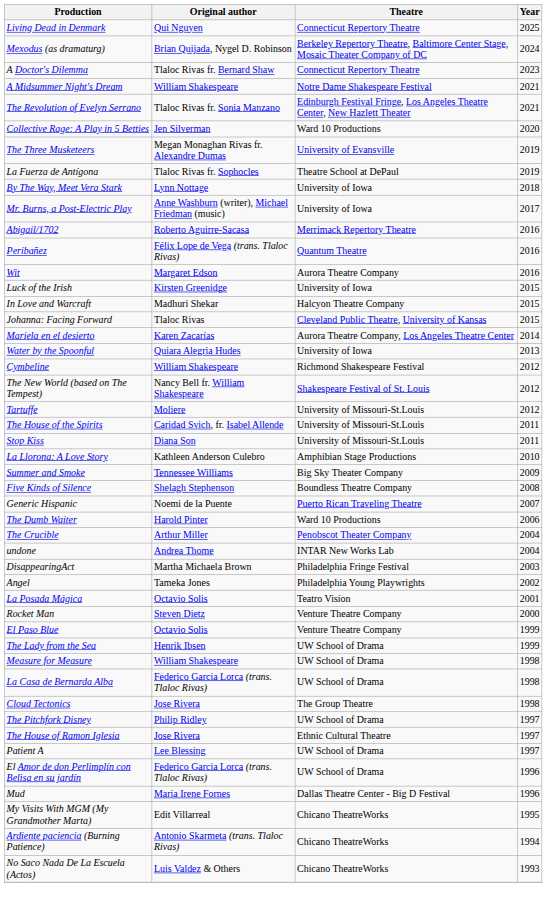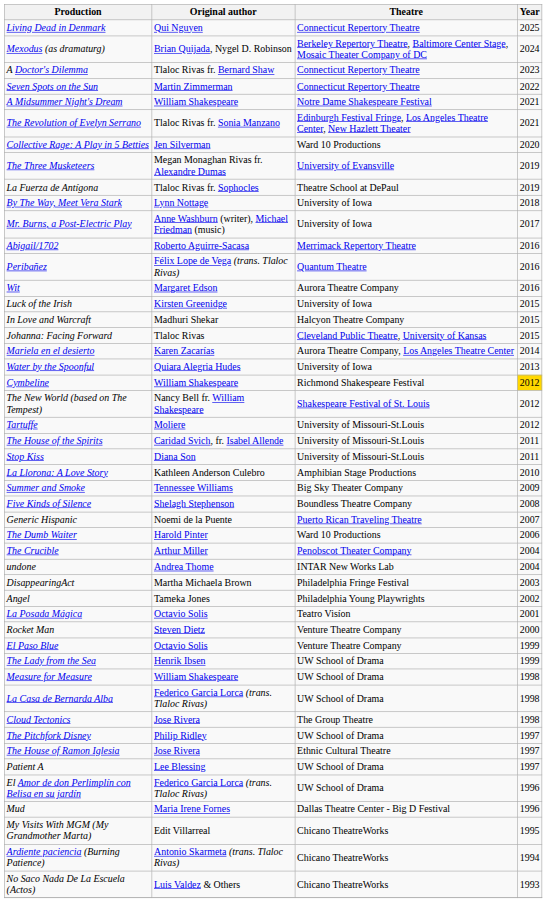+ row: Seven Spots on the Sun | Martin Zimmerman | Connecticut Repertory Theatre | 2022
Cymbeline | Year: no background -> gold background
